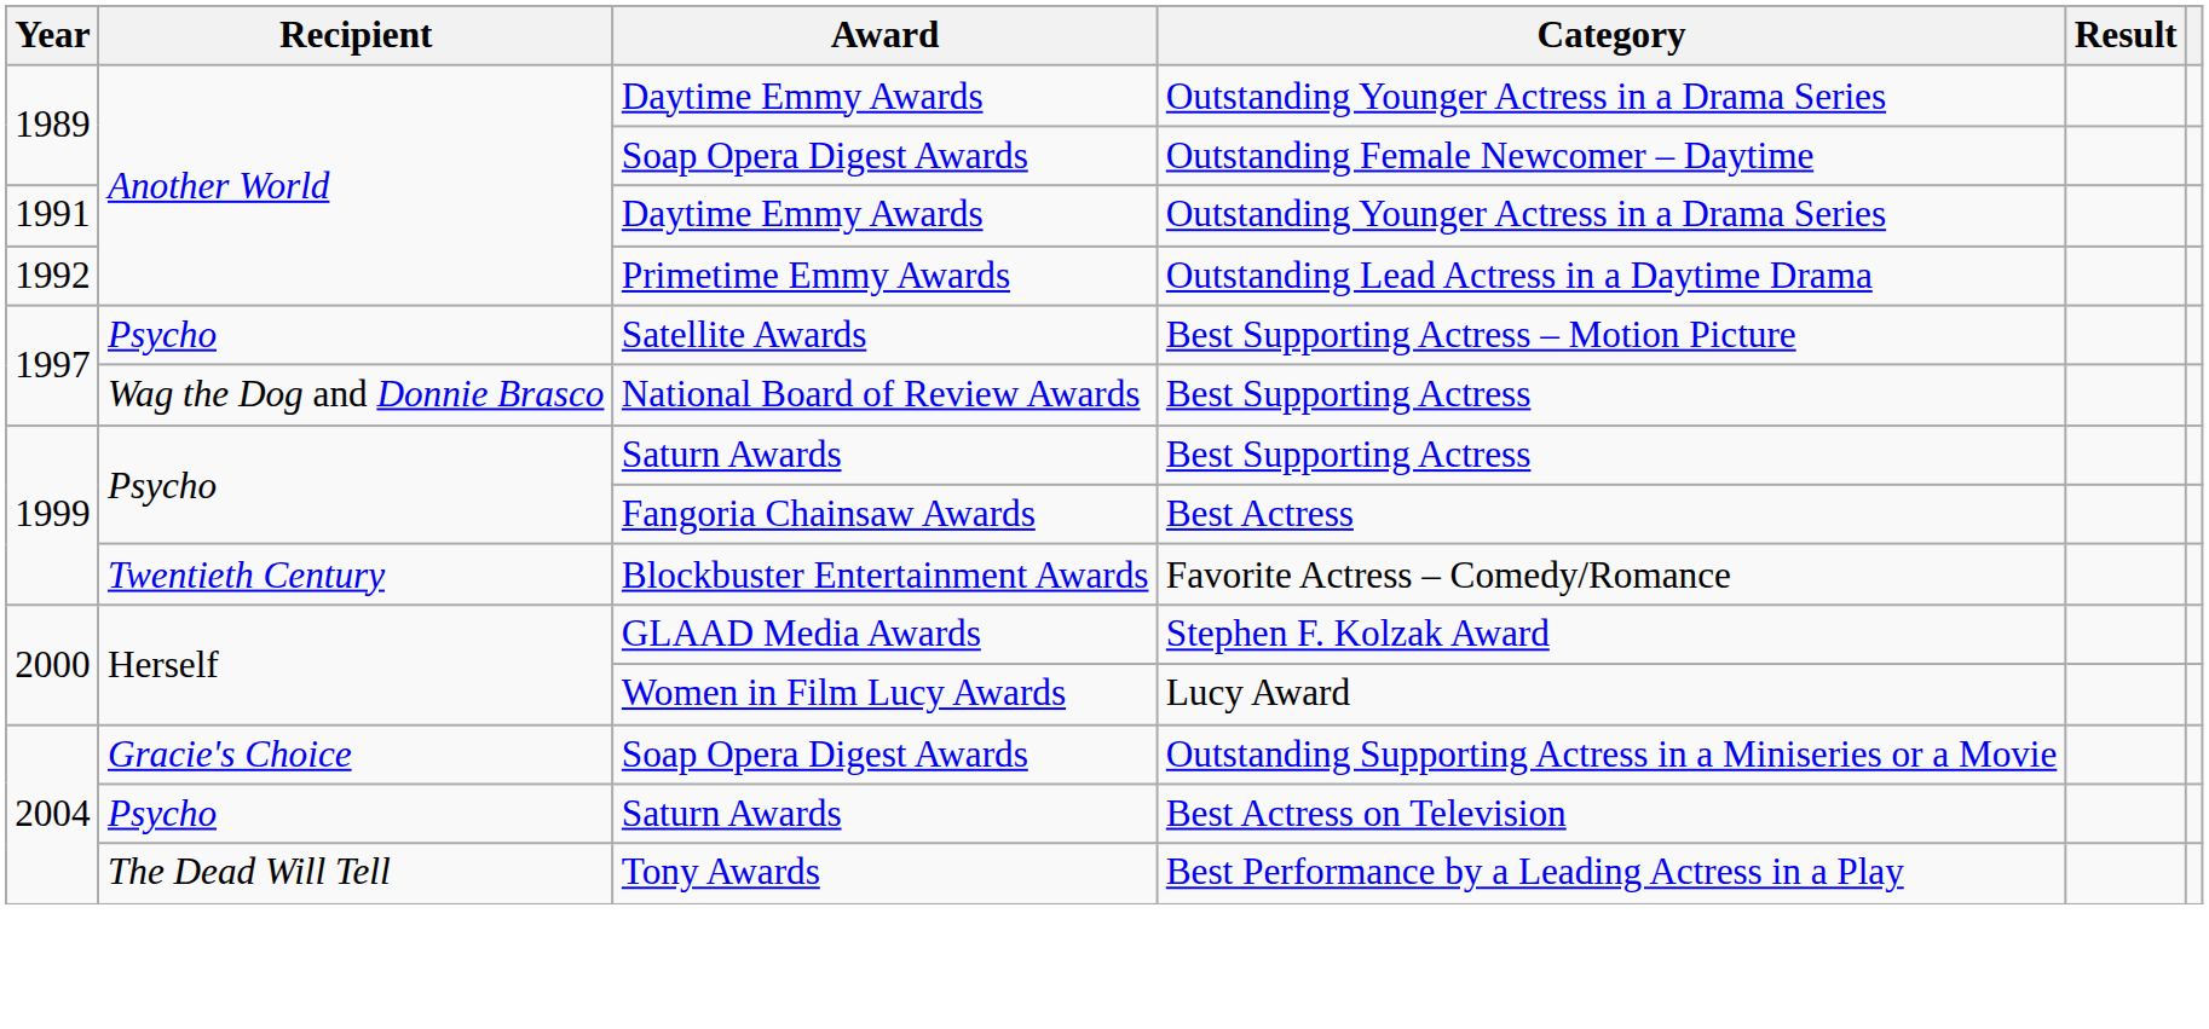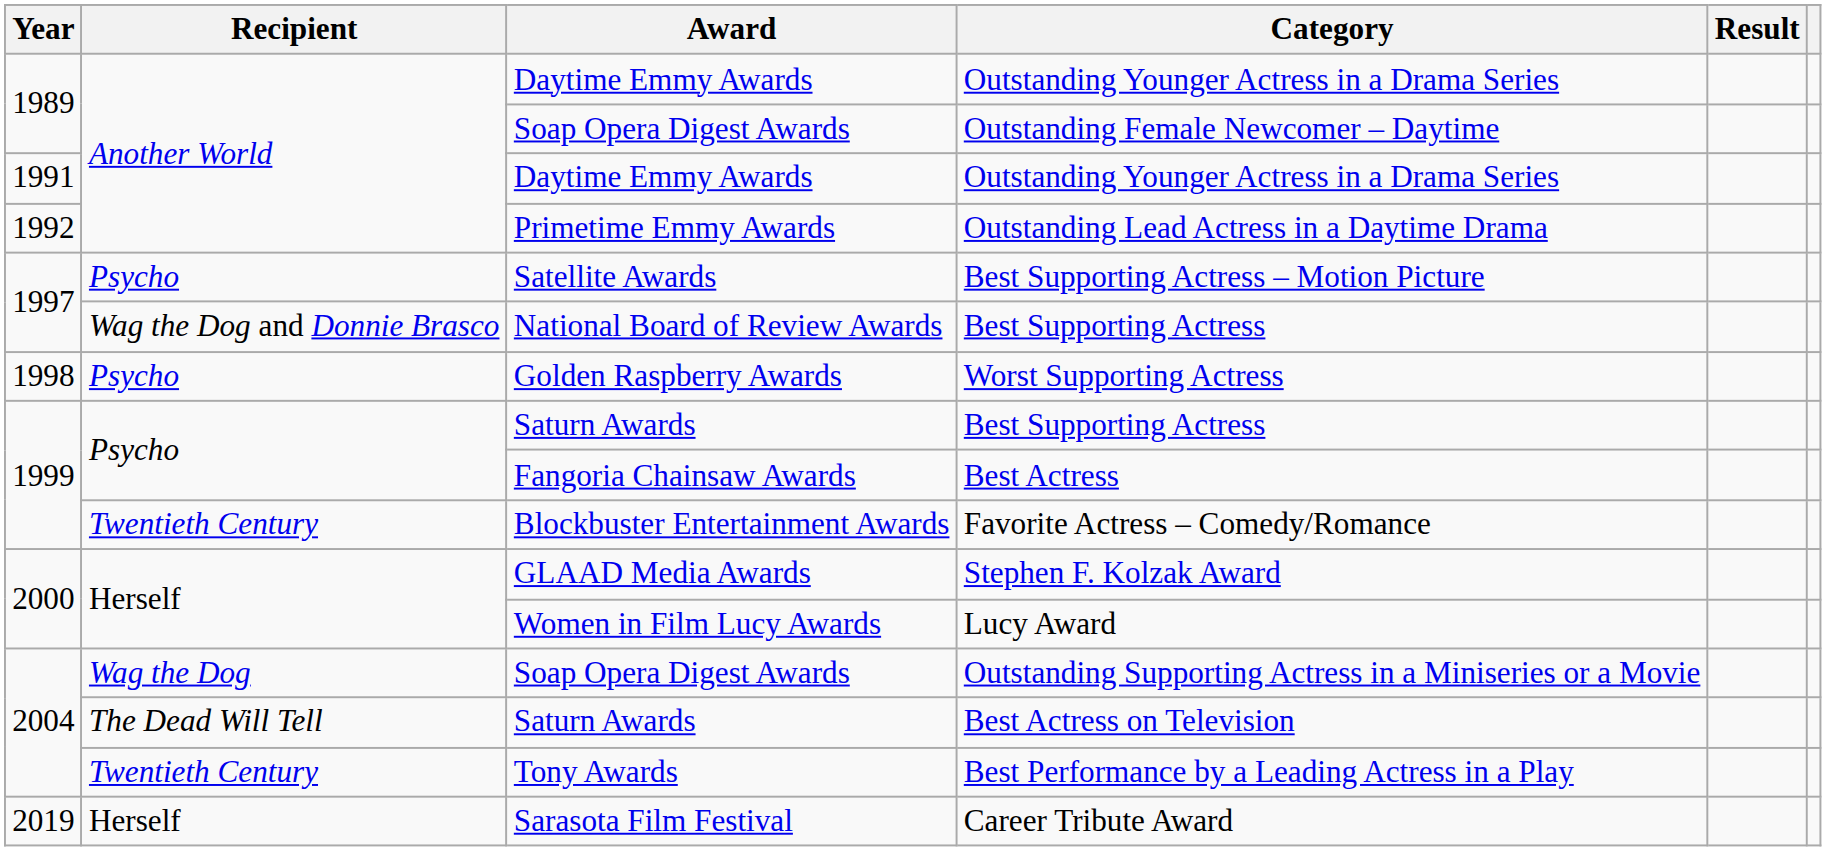+ row: 1998 | Psycho | Golden Raspberry Awards | Worst Supporting Actress
Outstanding Supporting Actress in a Miniseries or a Movie | Recipient: Gracie's Choice -> Wag the Dog
Best Actress on Television | Recipient: Psycho -> The Dead Will Tell
Best Performance by a Leading Actress in a Play | Recipient: The Dead Will Tell -> Twentieth Century
+ row: 2019 | Herself | Sarasota Film Festival | Career Tribute Award
